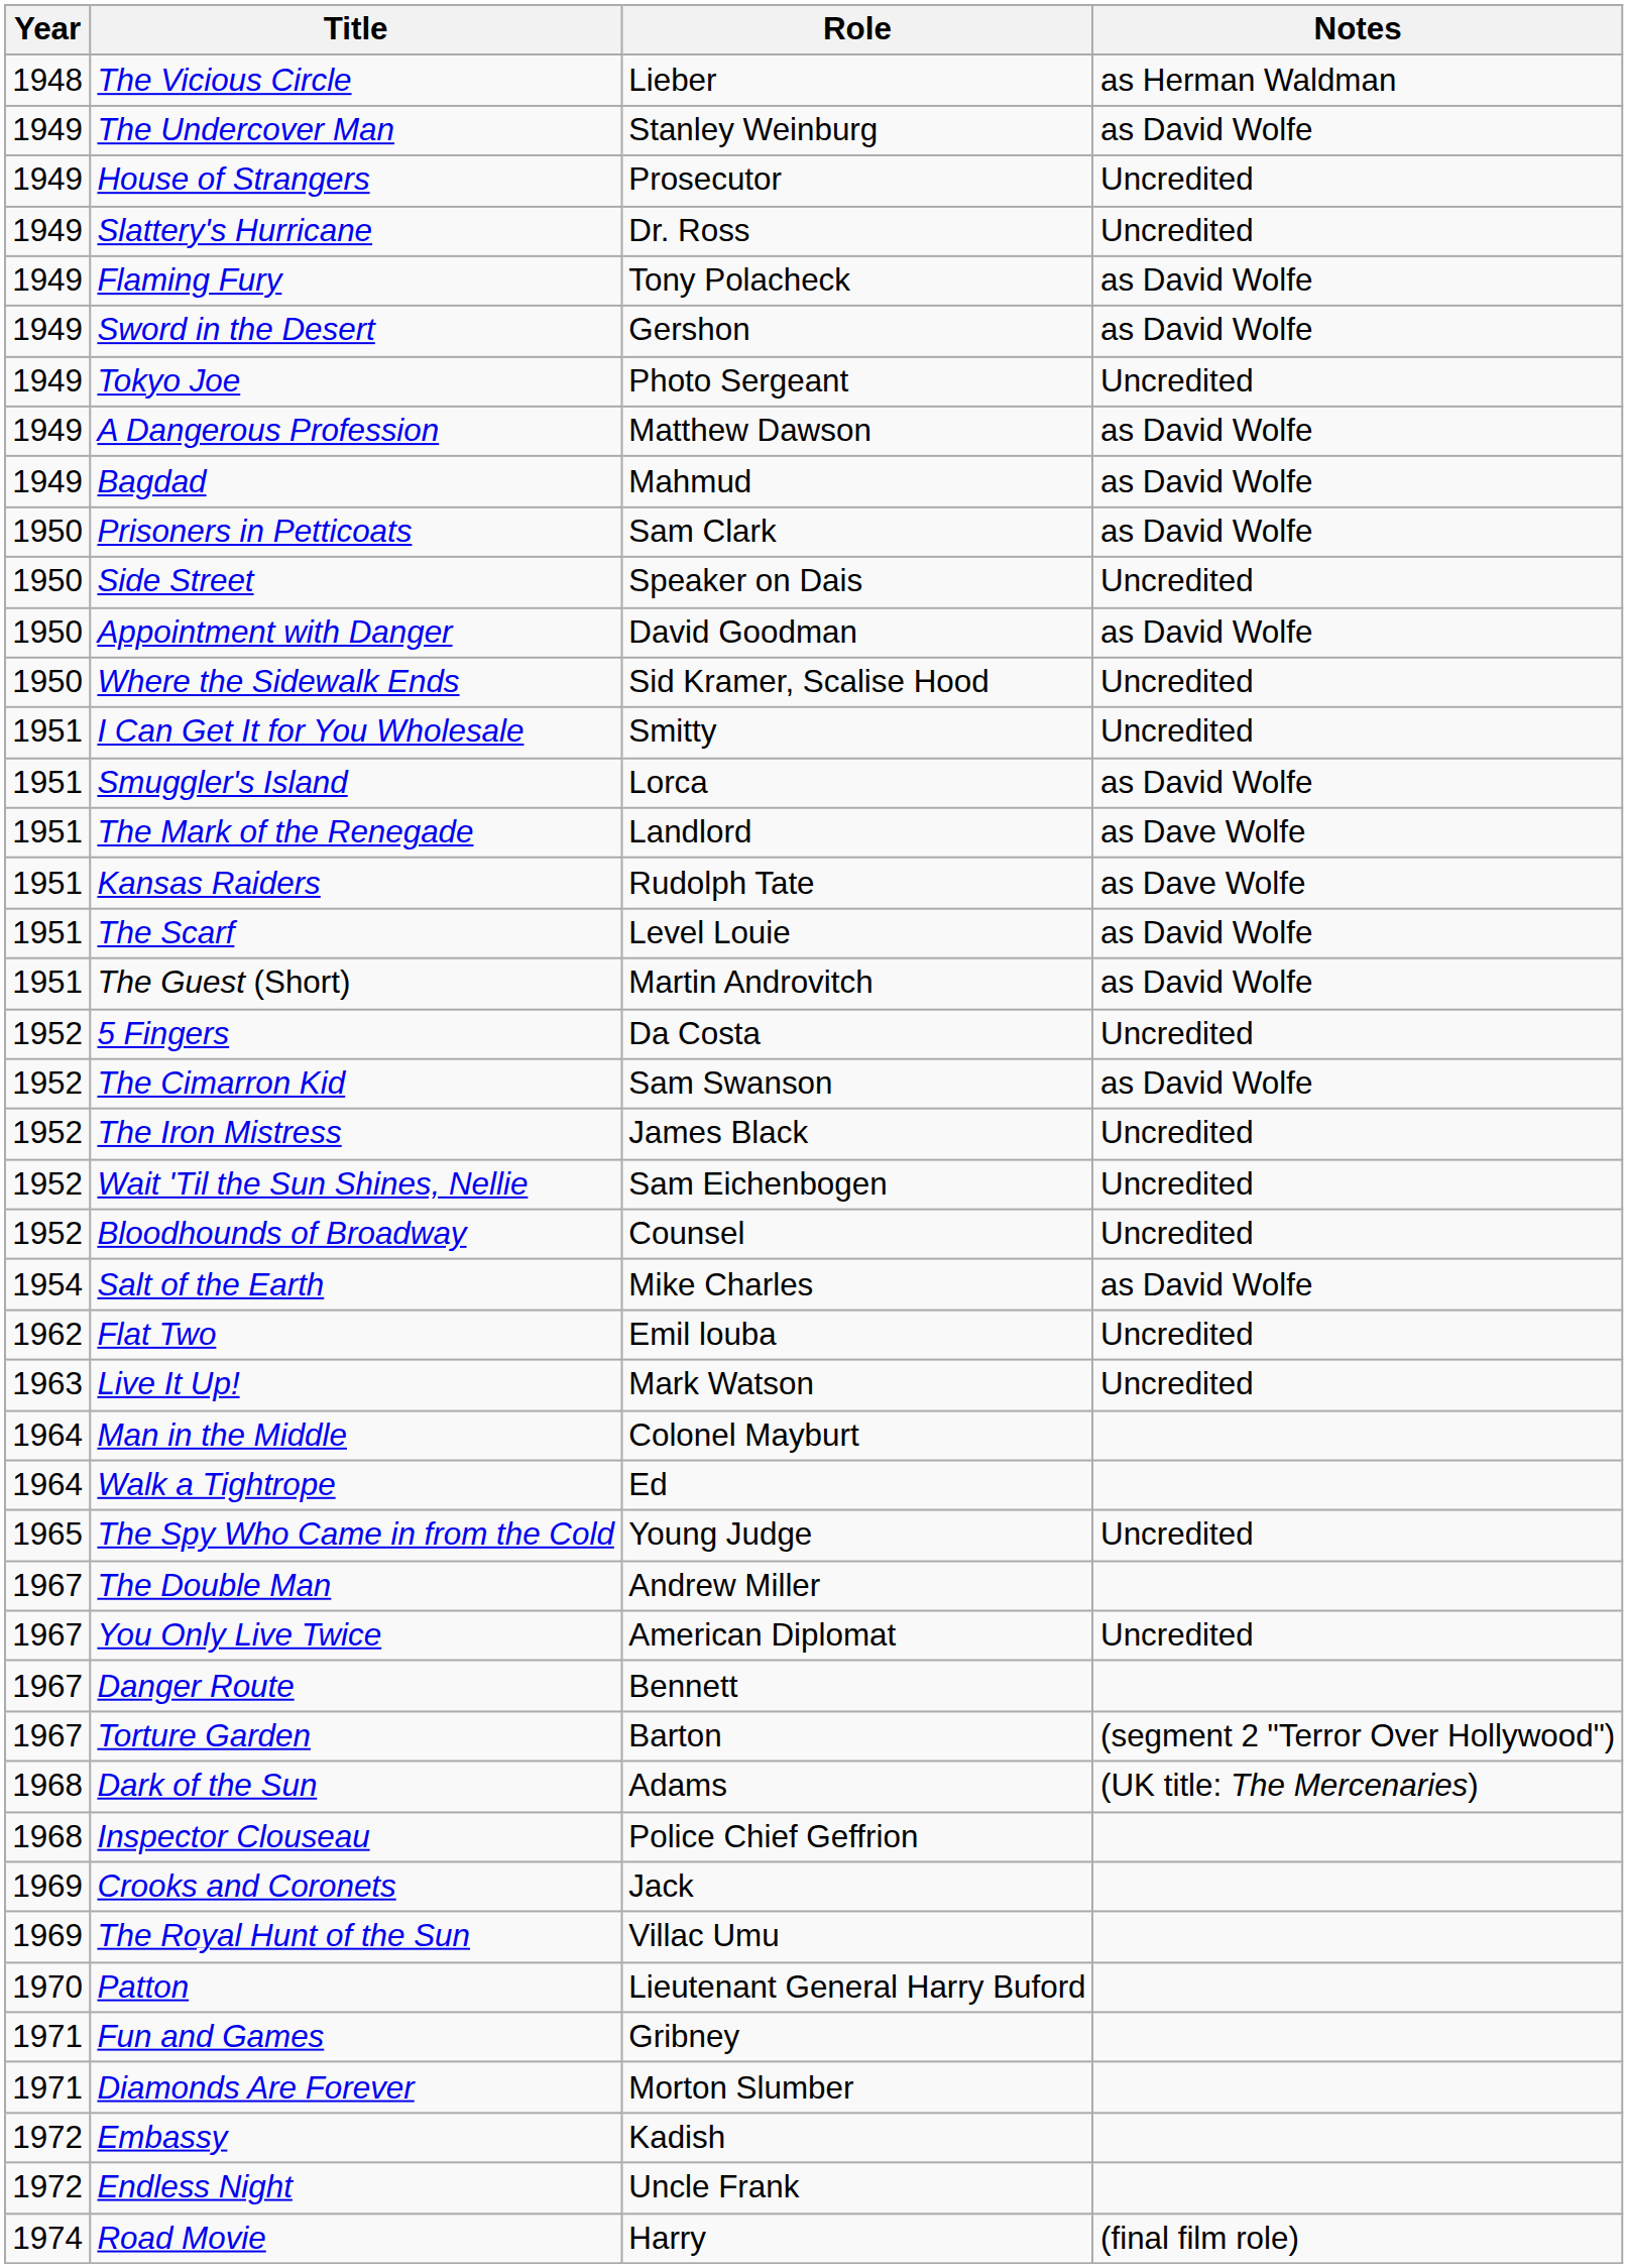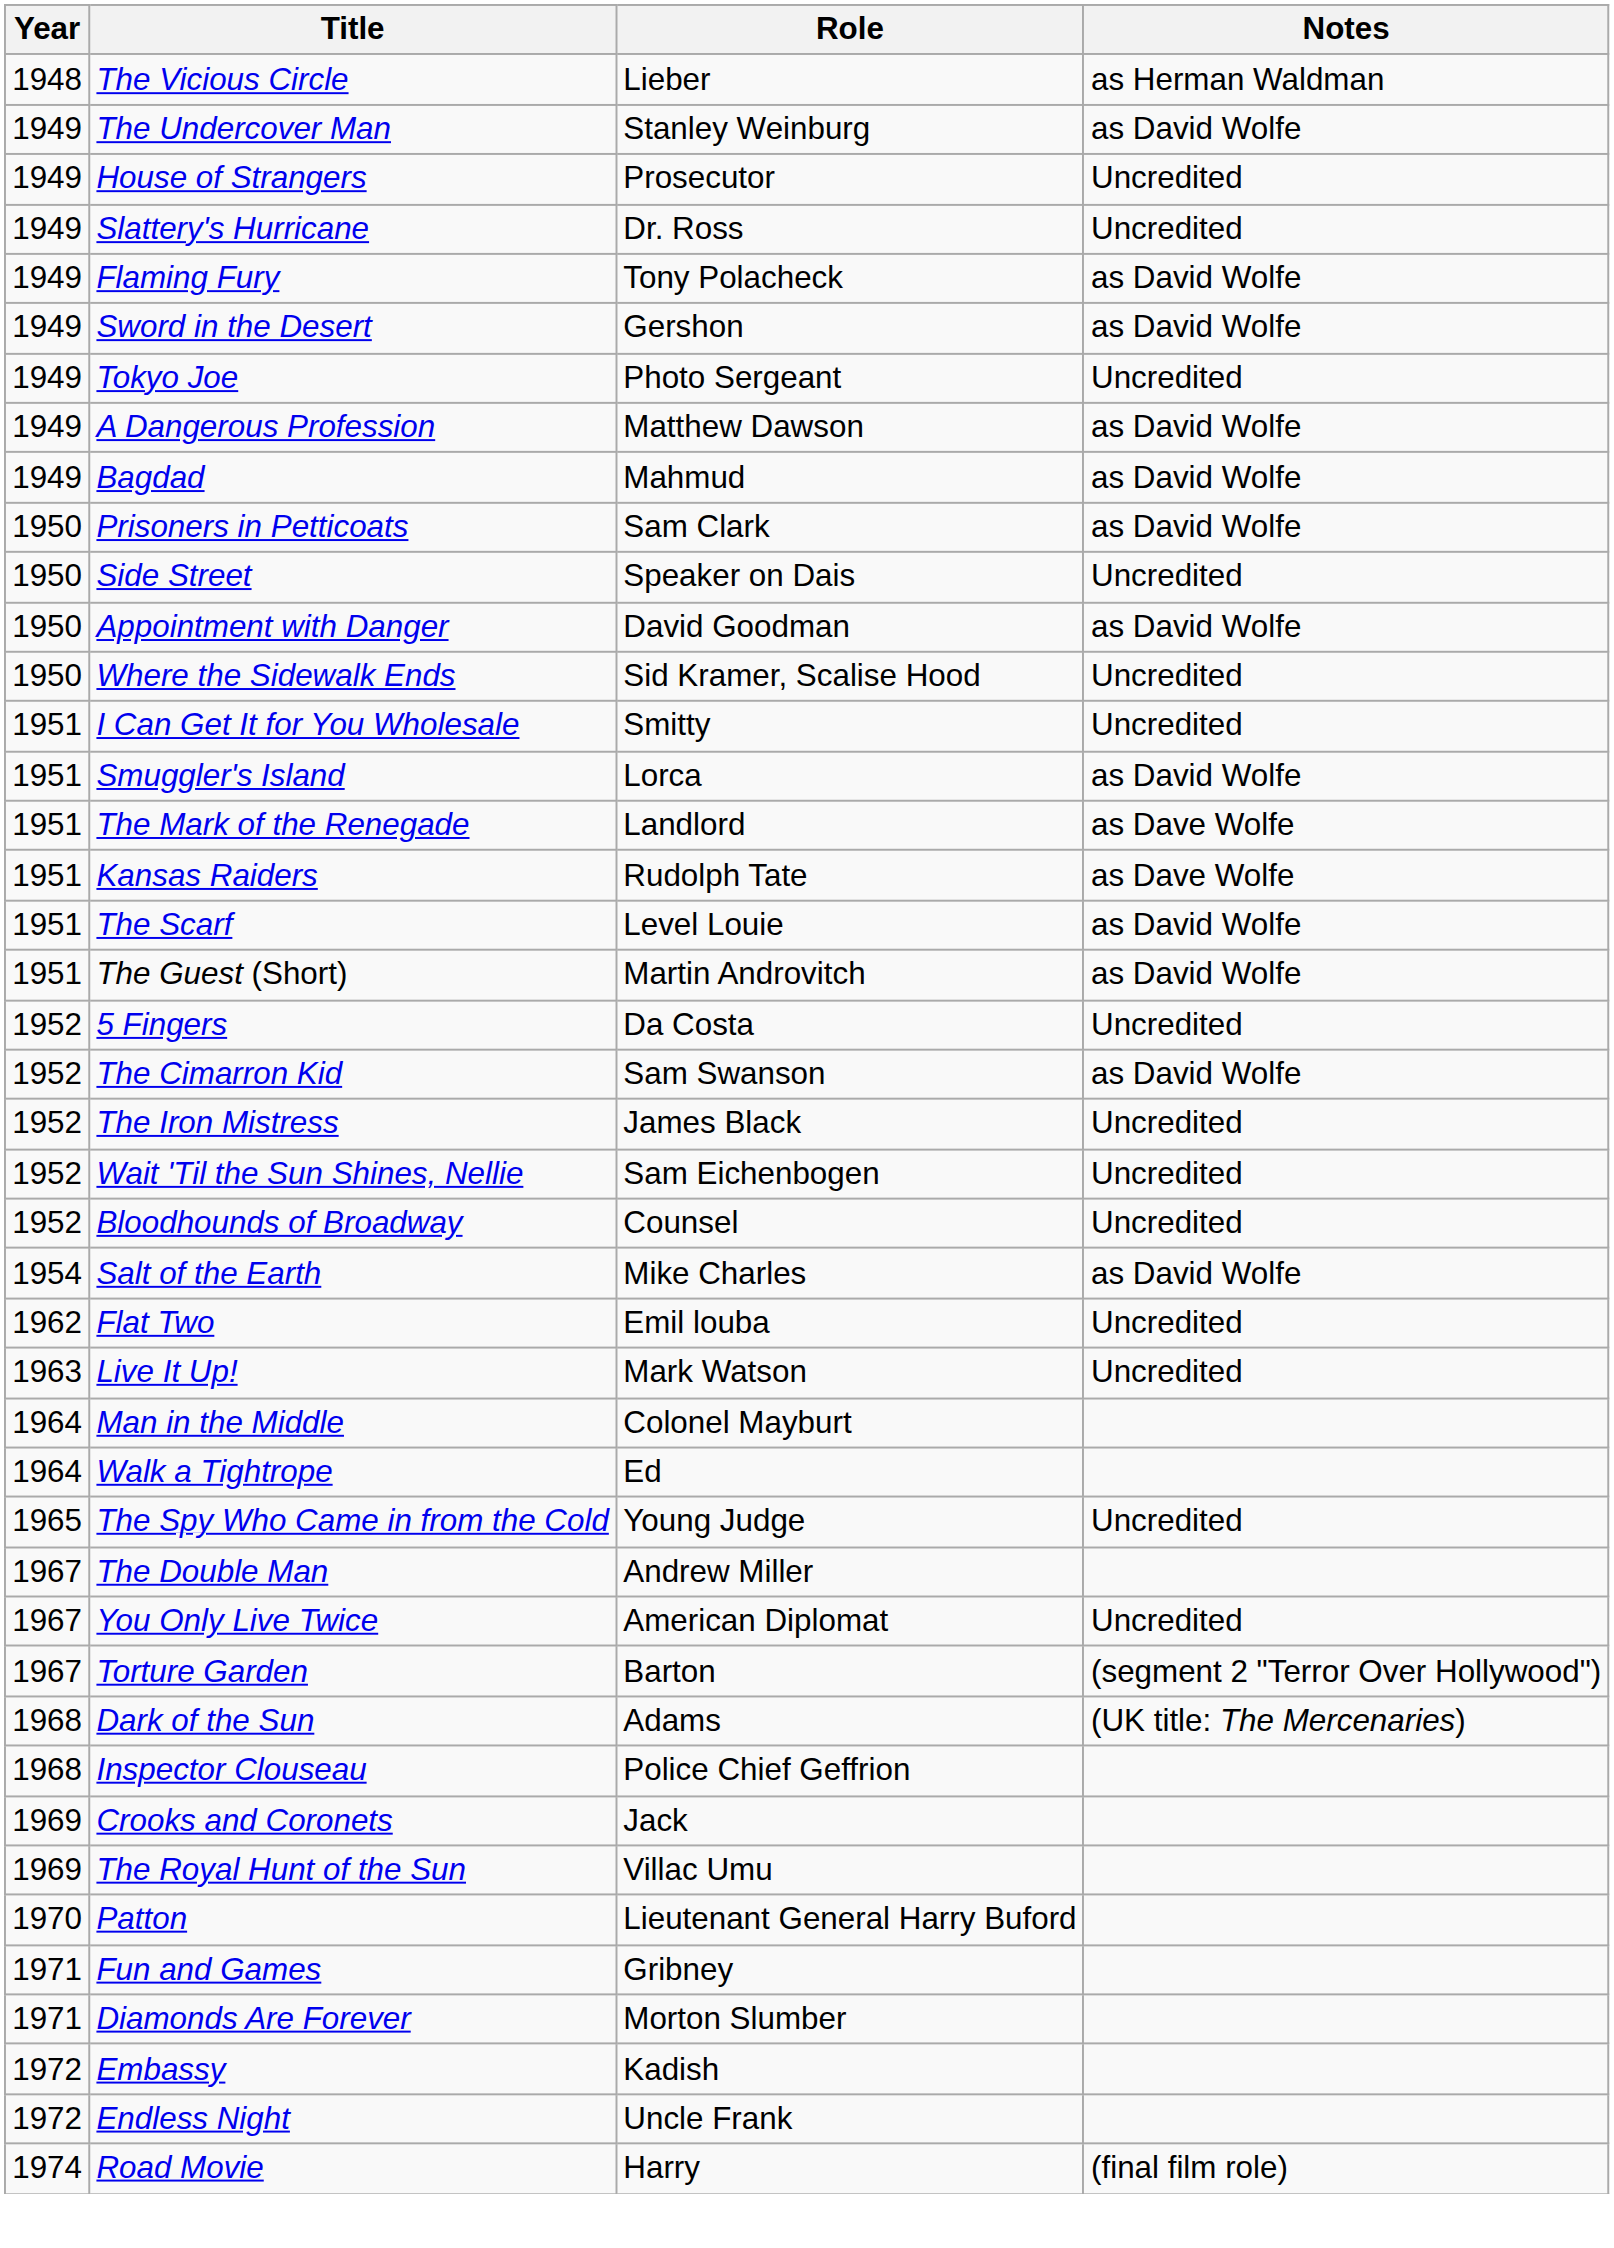- row: 1967 | Danger Route | Bennett
